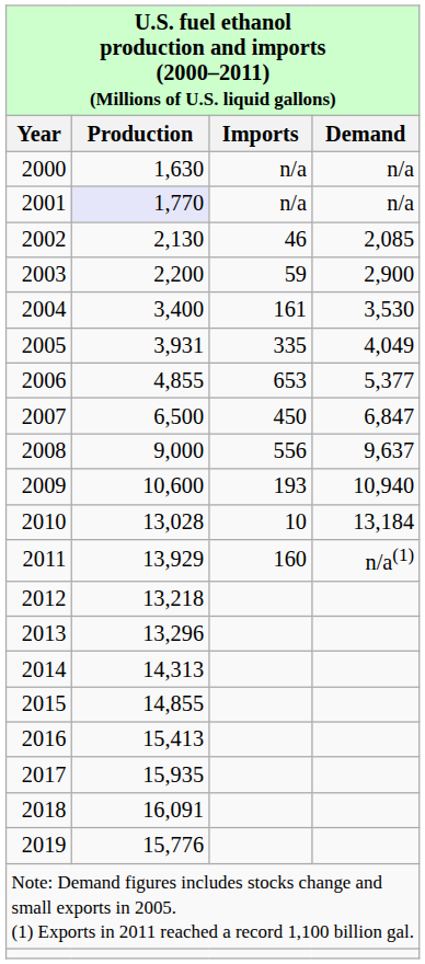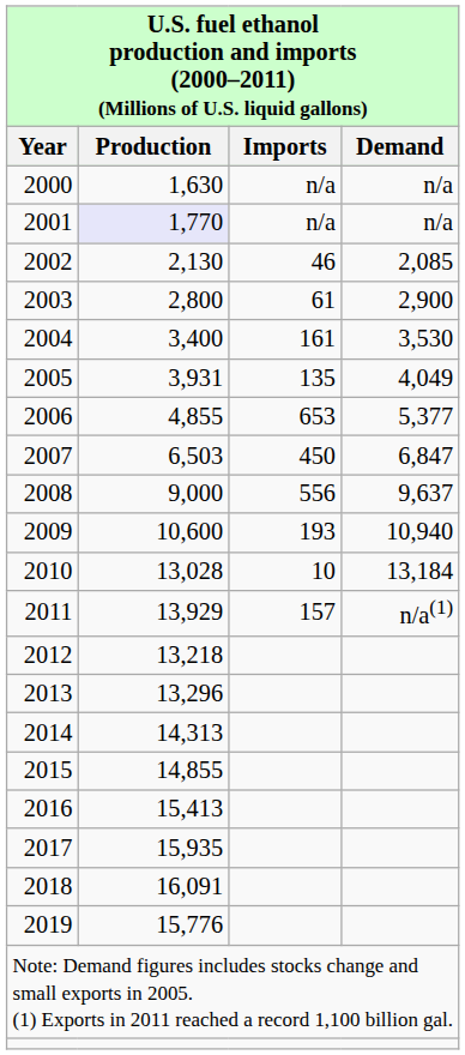2003 | Production: 2,200 -> 2,800
2003 | Imports: 59 -> 61
2005 | Imports: 335 -> 135
2007 | Production: 6,500 -> 6,503
2011 | Imports: 160 -> 157
